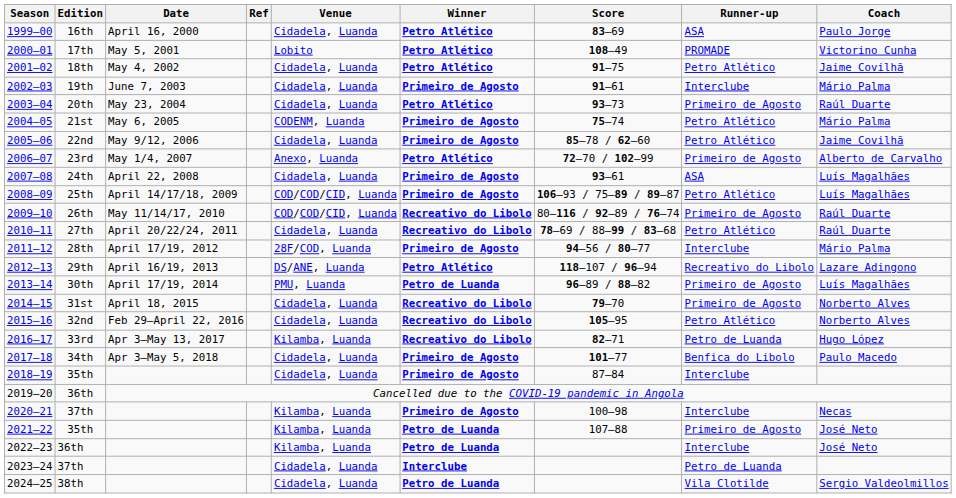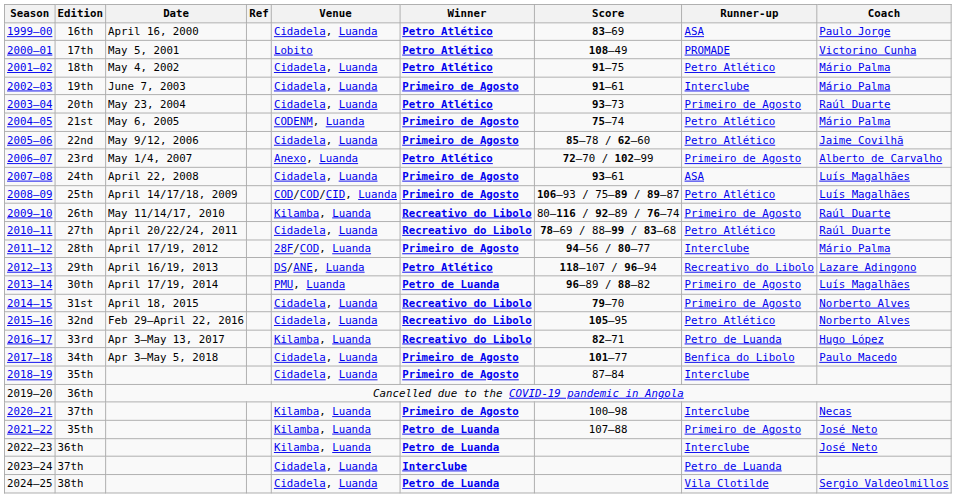2001–02 | Coach: Jaime Covilhã -> Mário Palma
2009–10 | Venue: COD/COD/CID, Luanda -> Kilamba, Luanda
